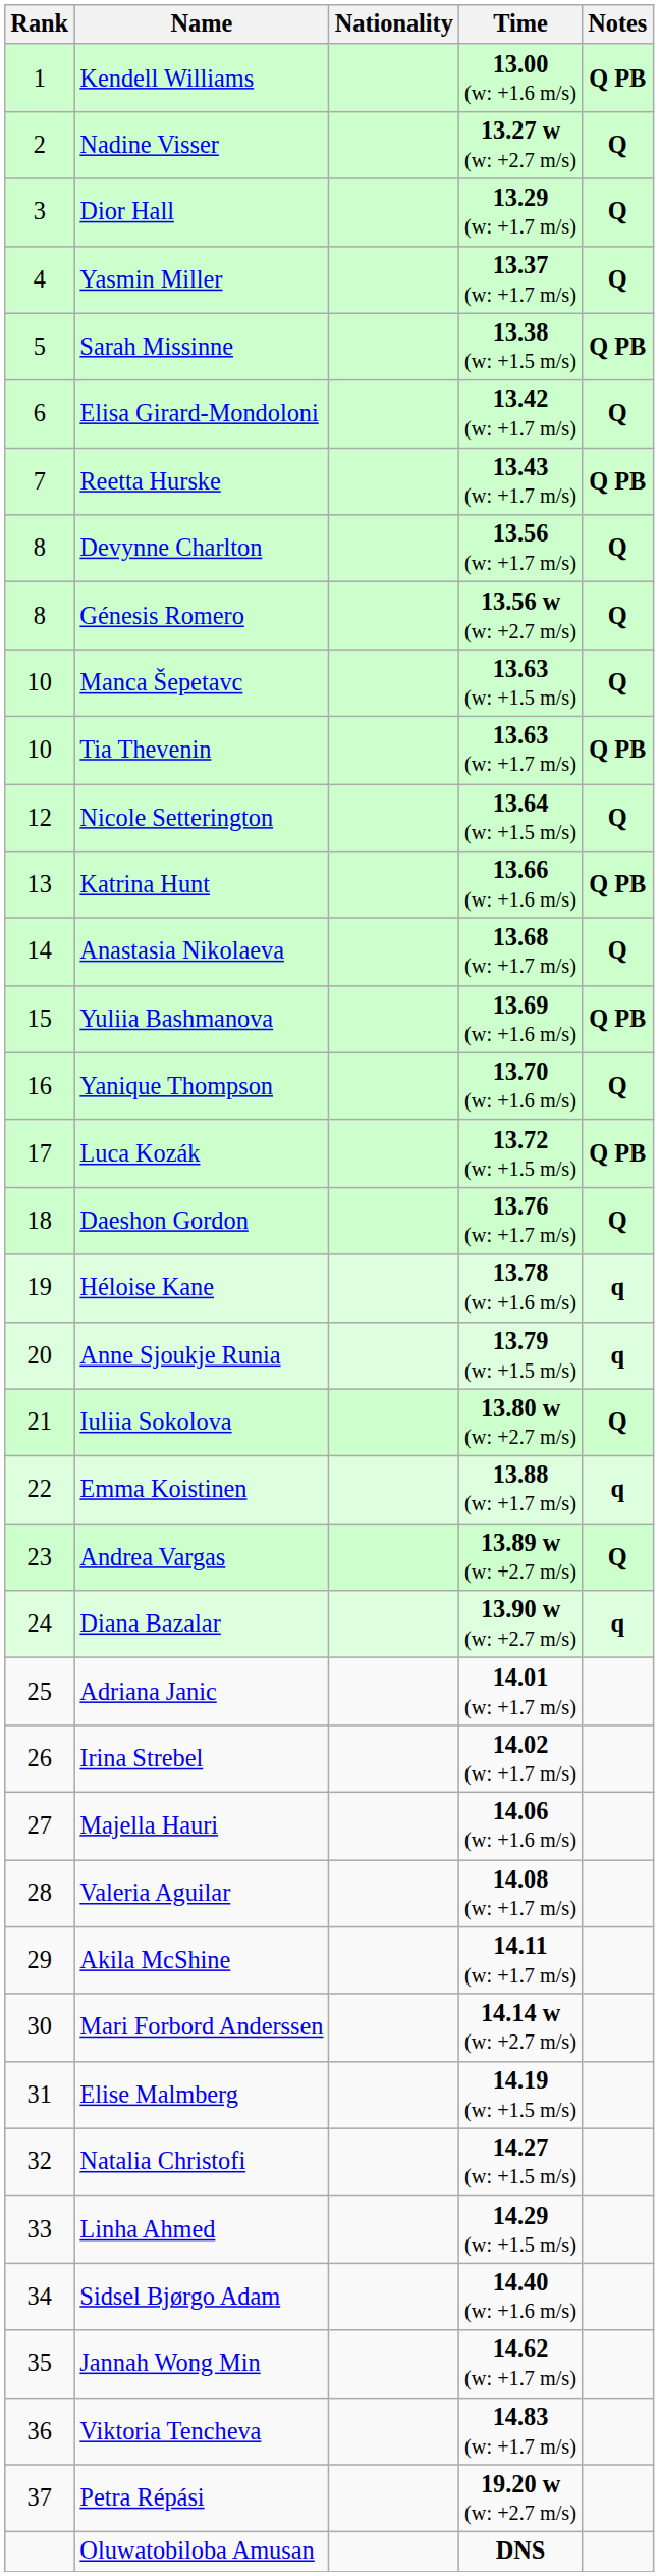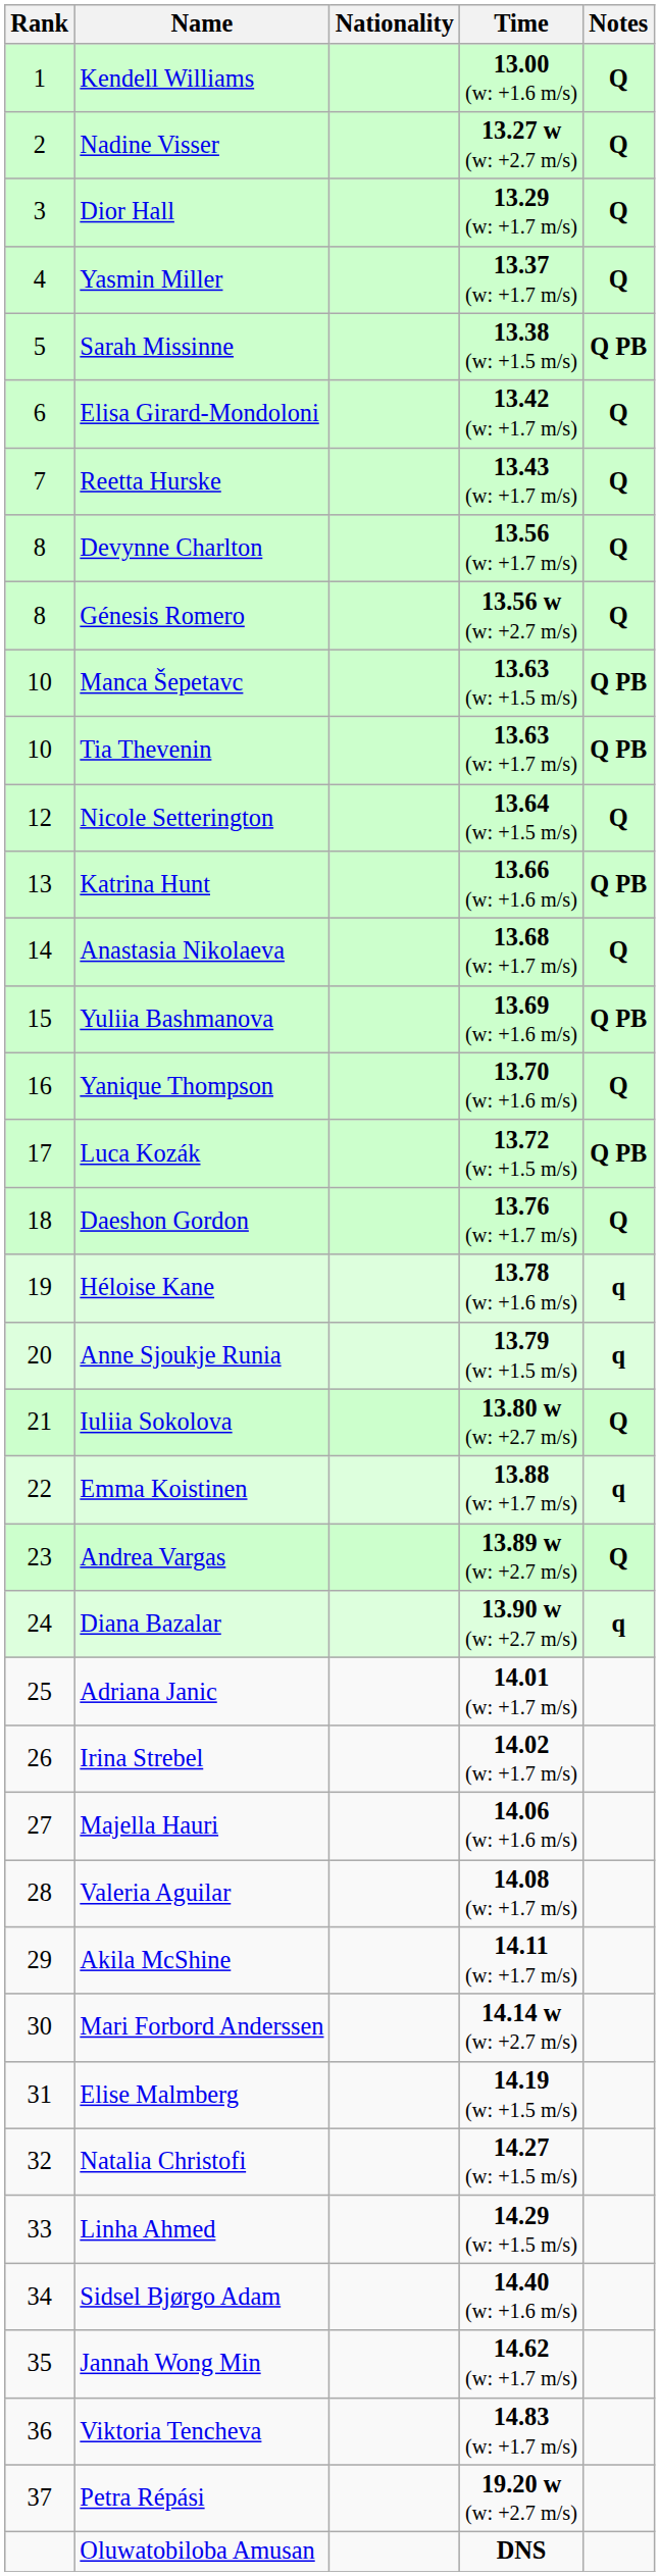Kendell Williams | Notes: Q PB -> Q
Reetta Hurske | Notes: Q PB -> Q
Manca Šepetavc | Notes: Q -> Q PB
